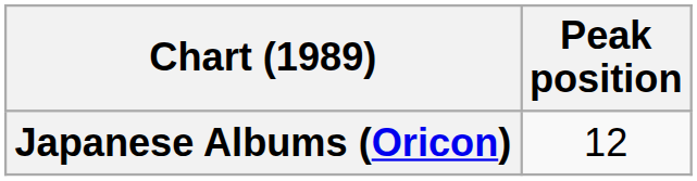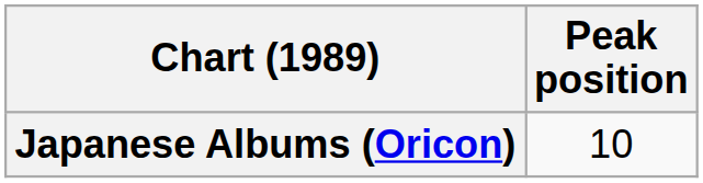Japanese Albums (Oricon) | Peak position: 12 -> 10
